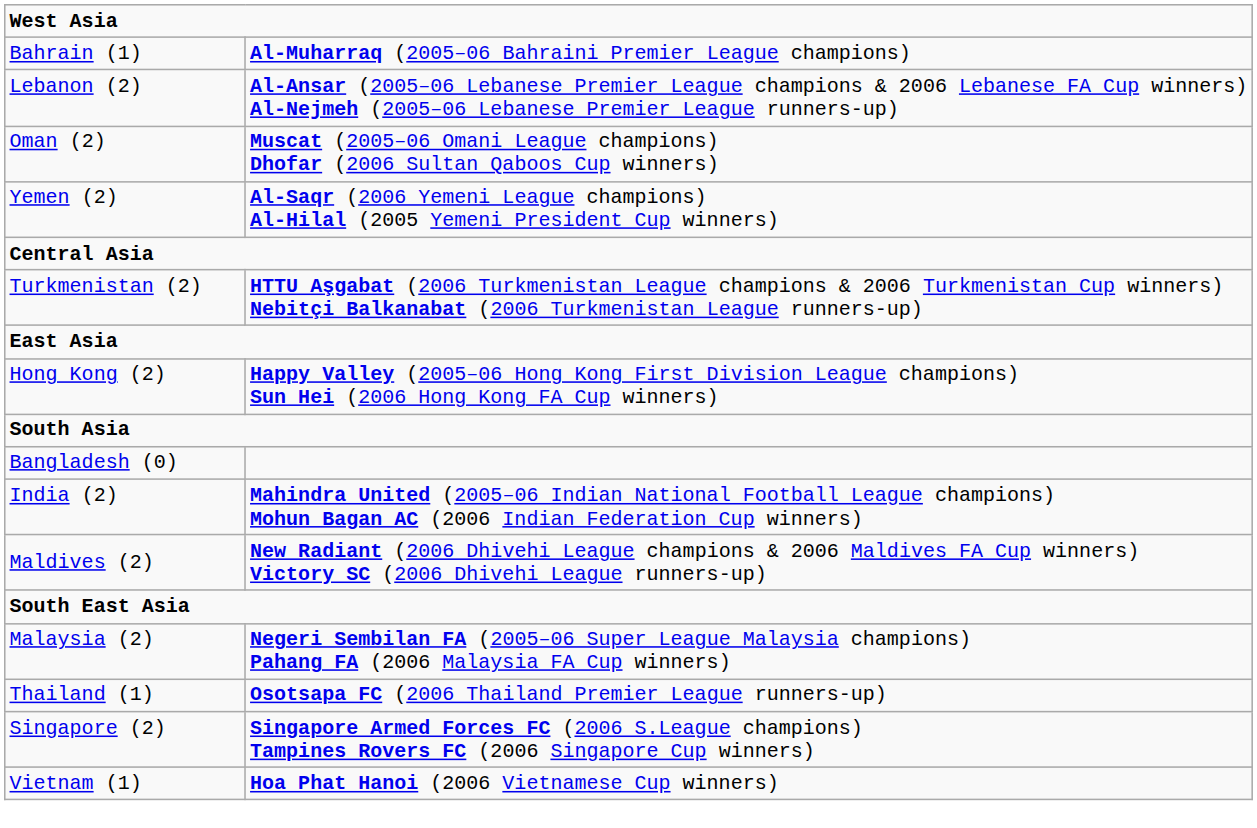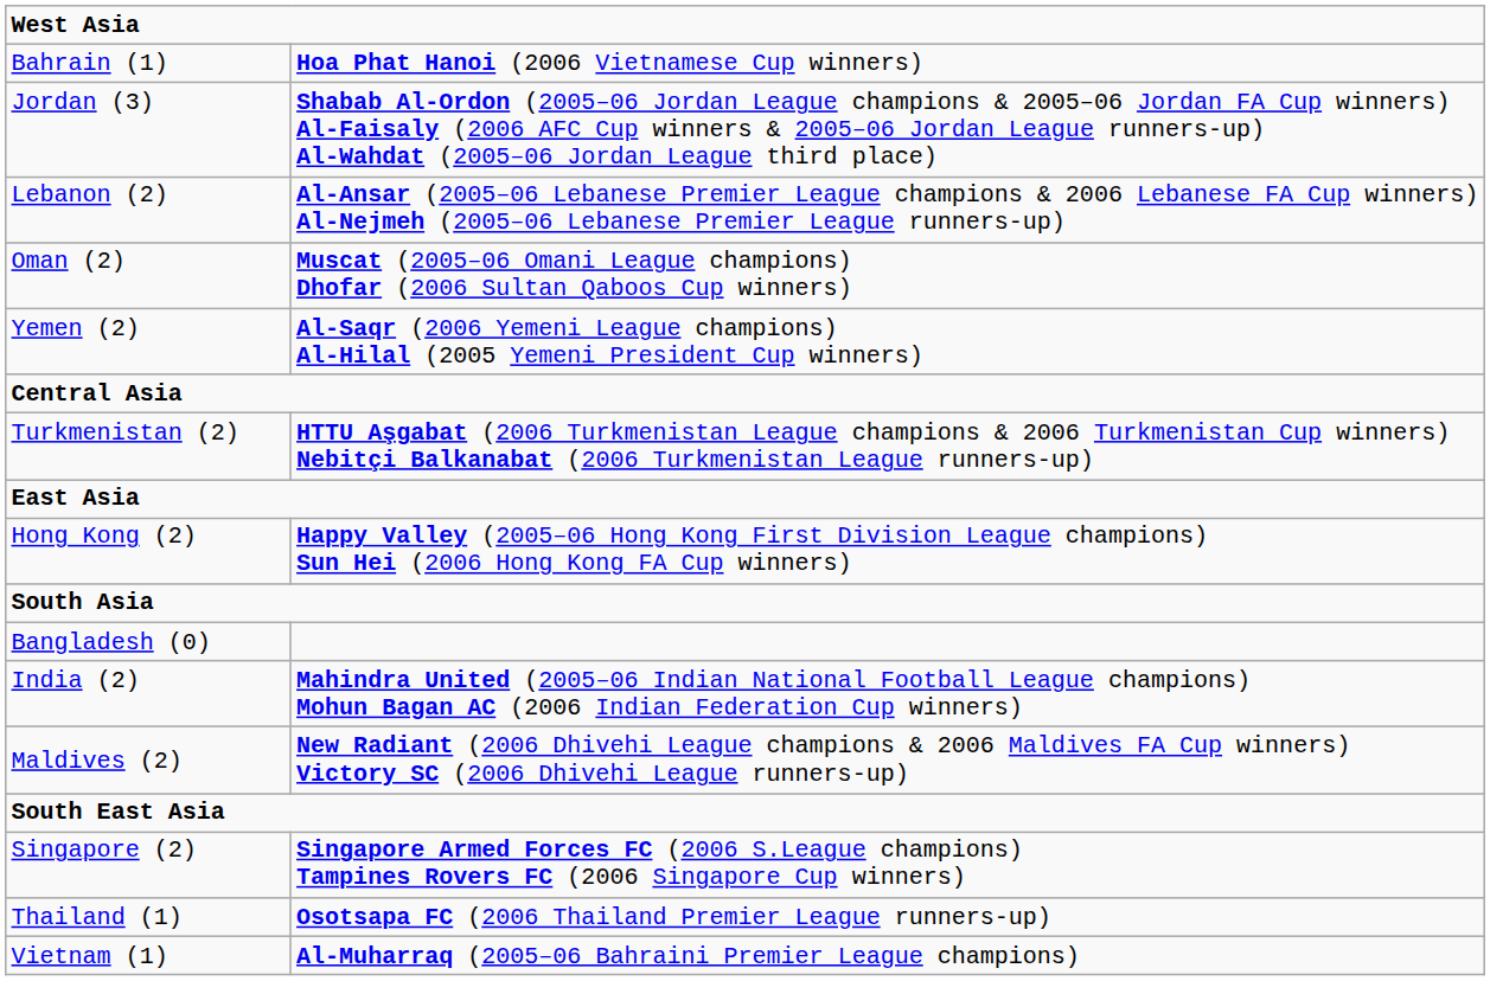Bahrain (1) | column 2: Al-Muharraq (2005–06 Bahraini Premier League champions) -> Hoa Phat Hanoi (2006 Vietnamese Cup winners)
+ row: Jordan (3) | Shabab Al-Ordon (2005–06 Jordan League champions & 2005–06 Jordan FA Cup winners) Al-Faisaly (2006 AFC Cup winners & 2005–06 Jordan League runners-up) Al-Wahdat (2005–06 Jordan League third place)
- row: Malaysia (2) | Negeri Sembilan FA (2005–06 Super League Malaysia champions) Pahang FA (2006 Malaysia FA Cup winners)
rows swapped: Singapore (2) <-> Thailand (1)
Vietnam (1) | column 2: Hoa Phat Hanoi (2006 Vietnamese Cup winners) -> Al-Muharraq (2005–06 Bahraini Premier League champions)
